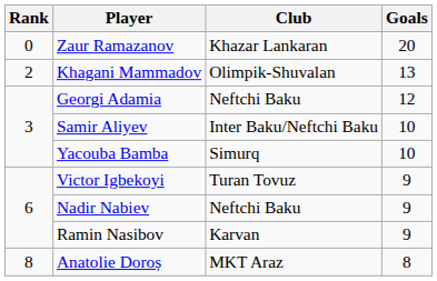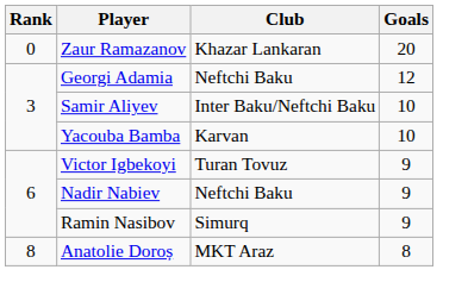- row: 2 | Khagani Mammadov | Olimpik-Shuvalan | 13
Yacouba Bamba | Club: Simurq -> Karvan
Ramin Nasibov | Club: Karvan -> Simurq
